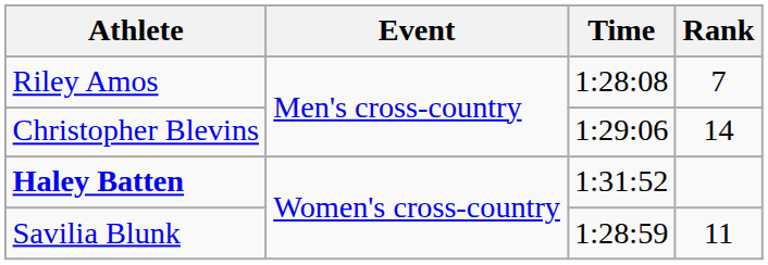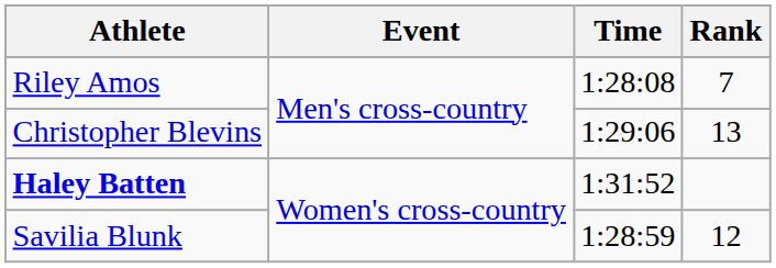Christopher Blevins | Rank: 14 -> 13
Savilia Blunk | Rank: 11 -> 12
